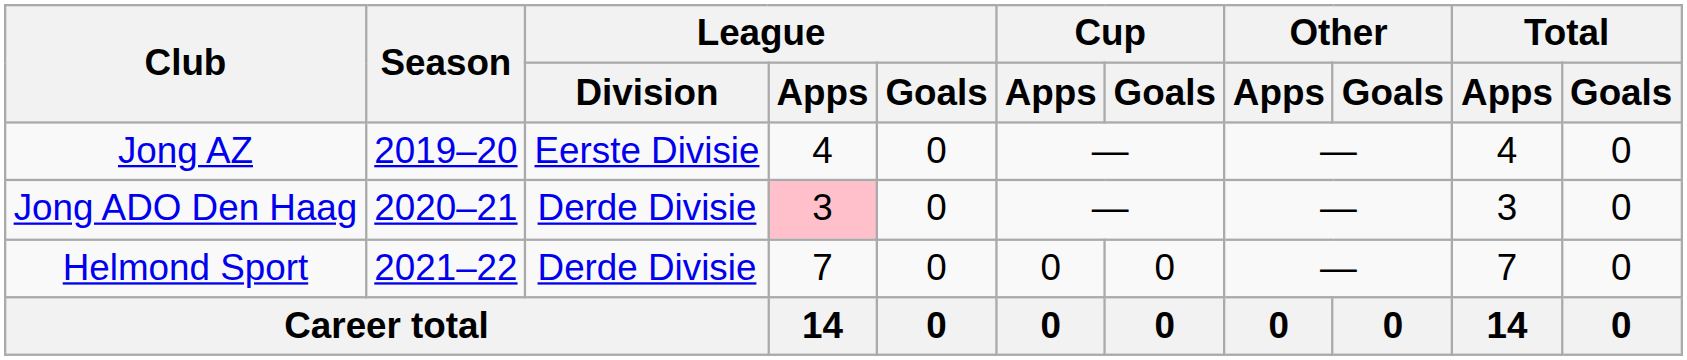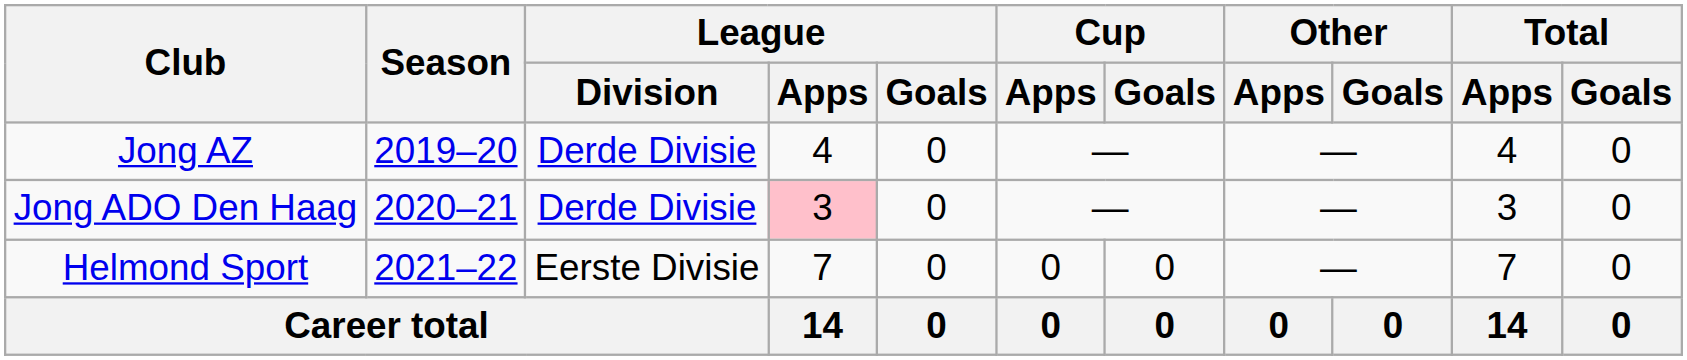Jong AZ | League / Division: Eerste Divisie -> Derde Divisie
Helmond Sport | League / Division: Derde Divisie -> Eerste Divisie
